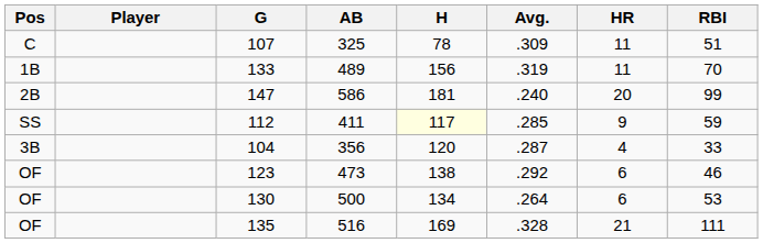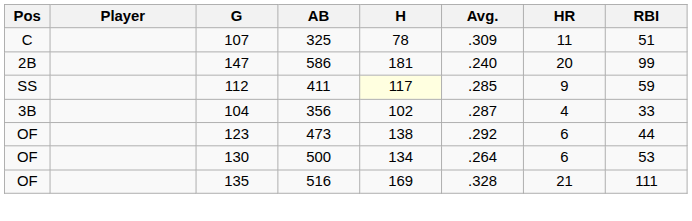- row: 1B | 133 | 489 | 156 | .319 | 11 | 70
104 | H: 120 -> 102
123 | RBI: 46 -> 44
